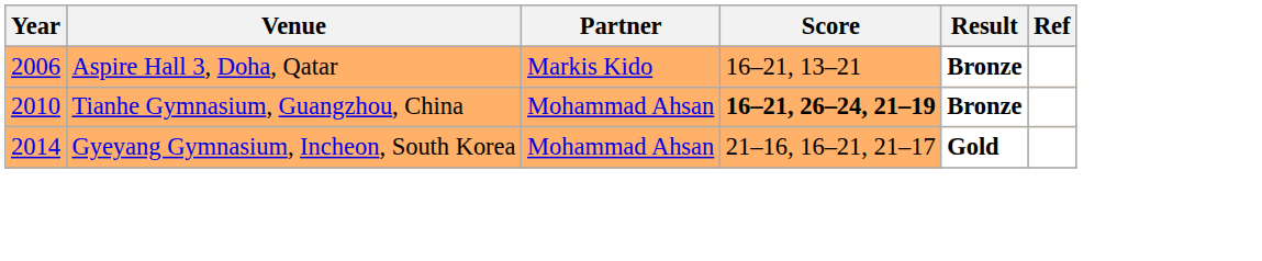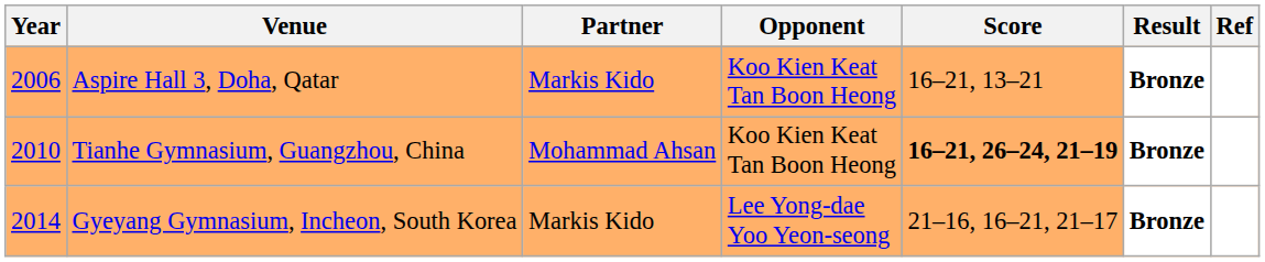+ column: Opponent | Koo Kien Keat Tan Boon Heong | Koo Kien Keat Tan Boon Heong | Lee Yong-dae Yoo Yeon-seong
Gyeyang Gymnasium, Incheon, South Korea | Partner: Mohammad Ahsan -> Markis Kido
Gyeyang Gymnasium, Incheon, South Korea | Result: Gold -> Bronze
